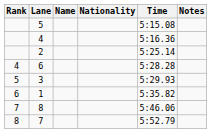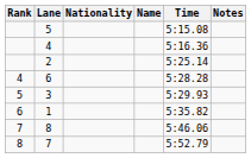columns swapped: Name <-> Nationality
